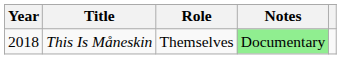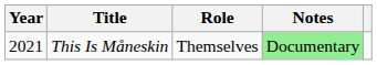This Is Måneskin | Year: 2018 -> 2021
